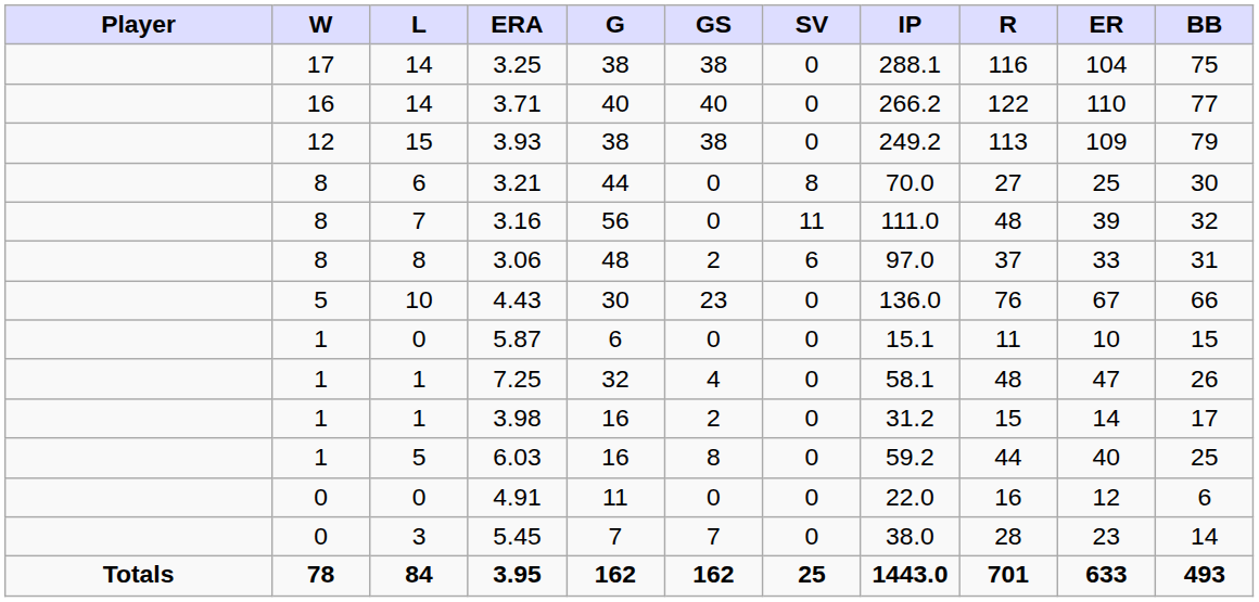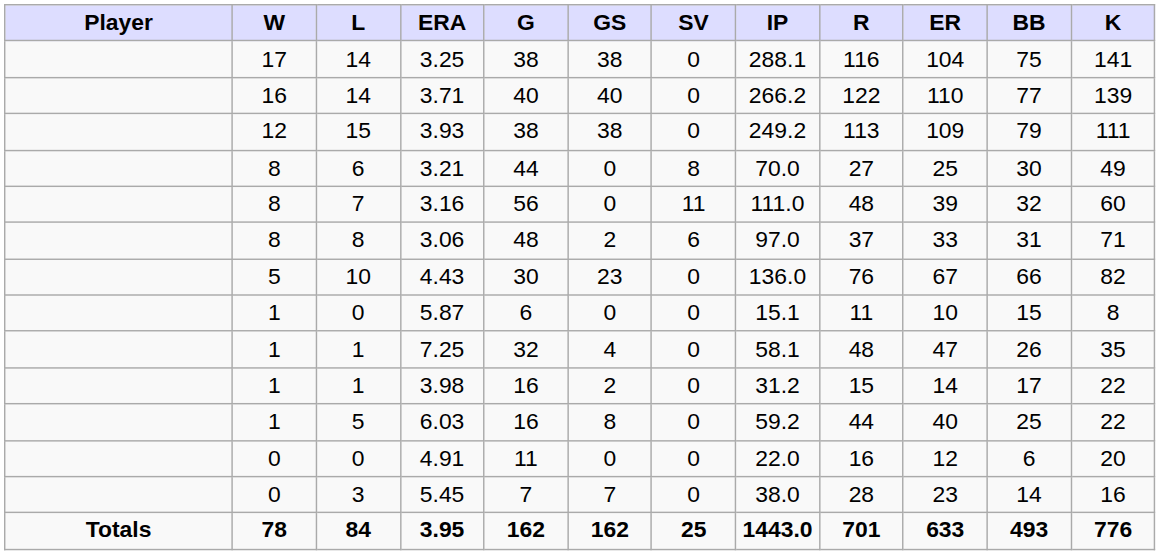+ column: K | 141 | 139 | 111 | 49 | 60 | 71 | 82 | 8 | 35 | 22 | 22 | 20 | 16 | 776
